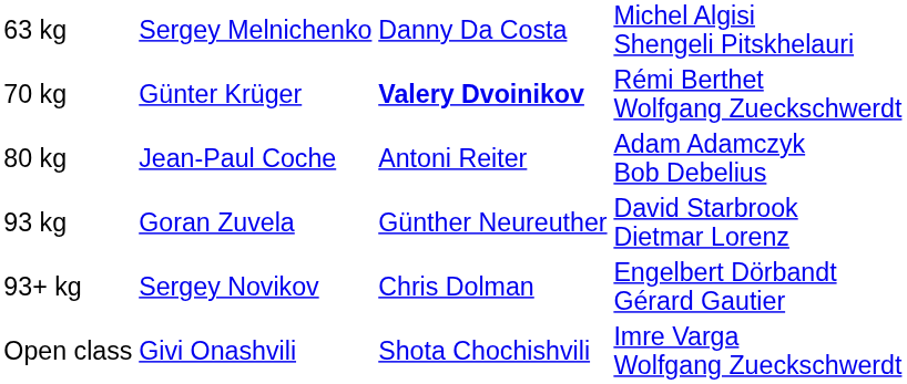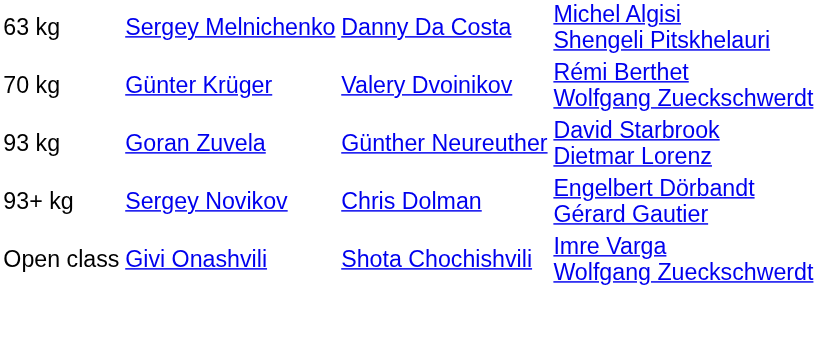70 kg | column 3: bold -> normal
- row: 80 kg | Jean-Paul Coche | Antoni Reiter | Adam Adamczyk Bob Debelius
